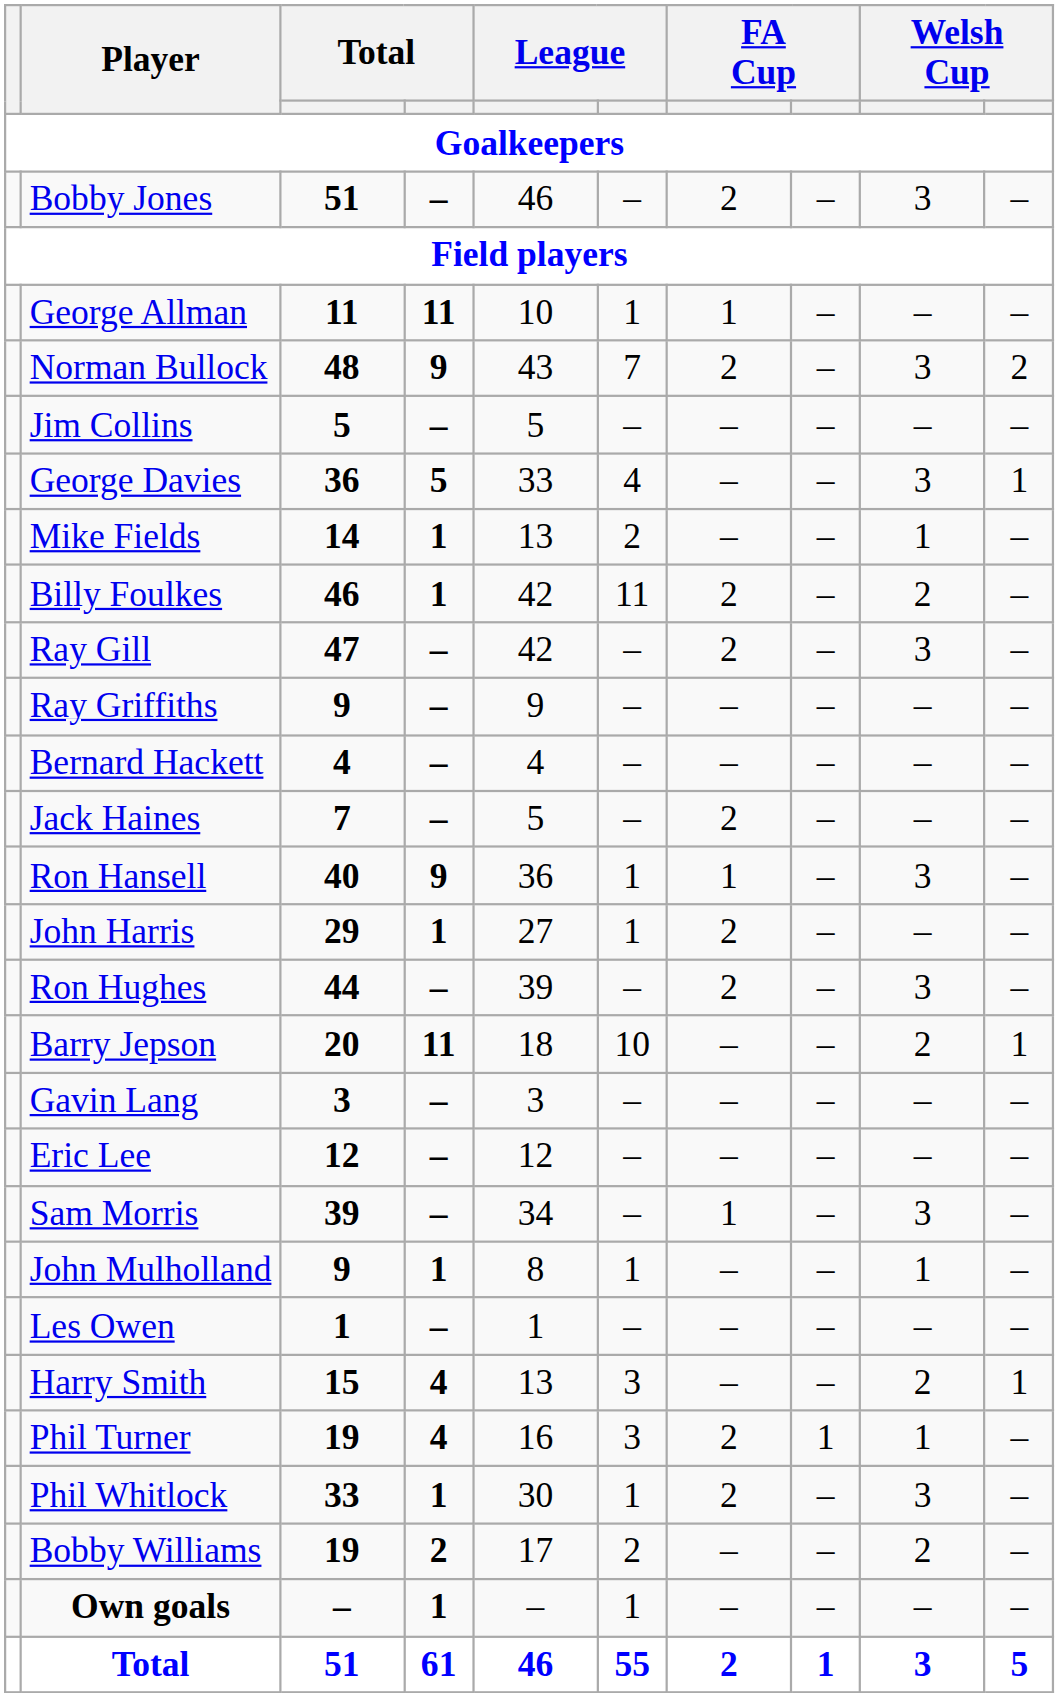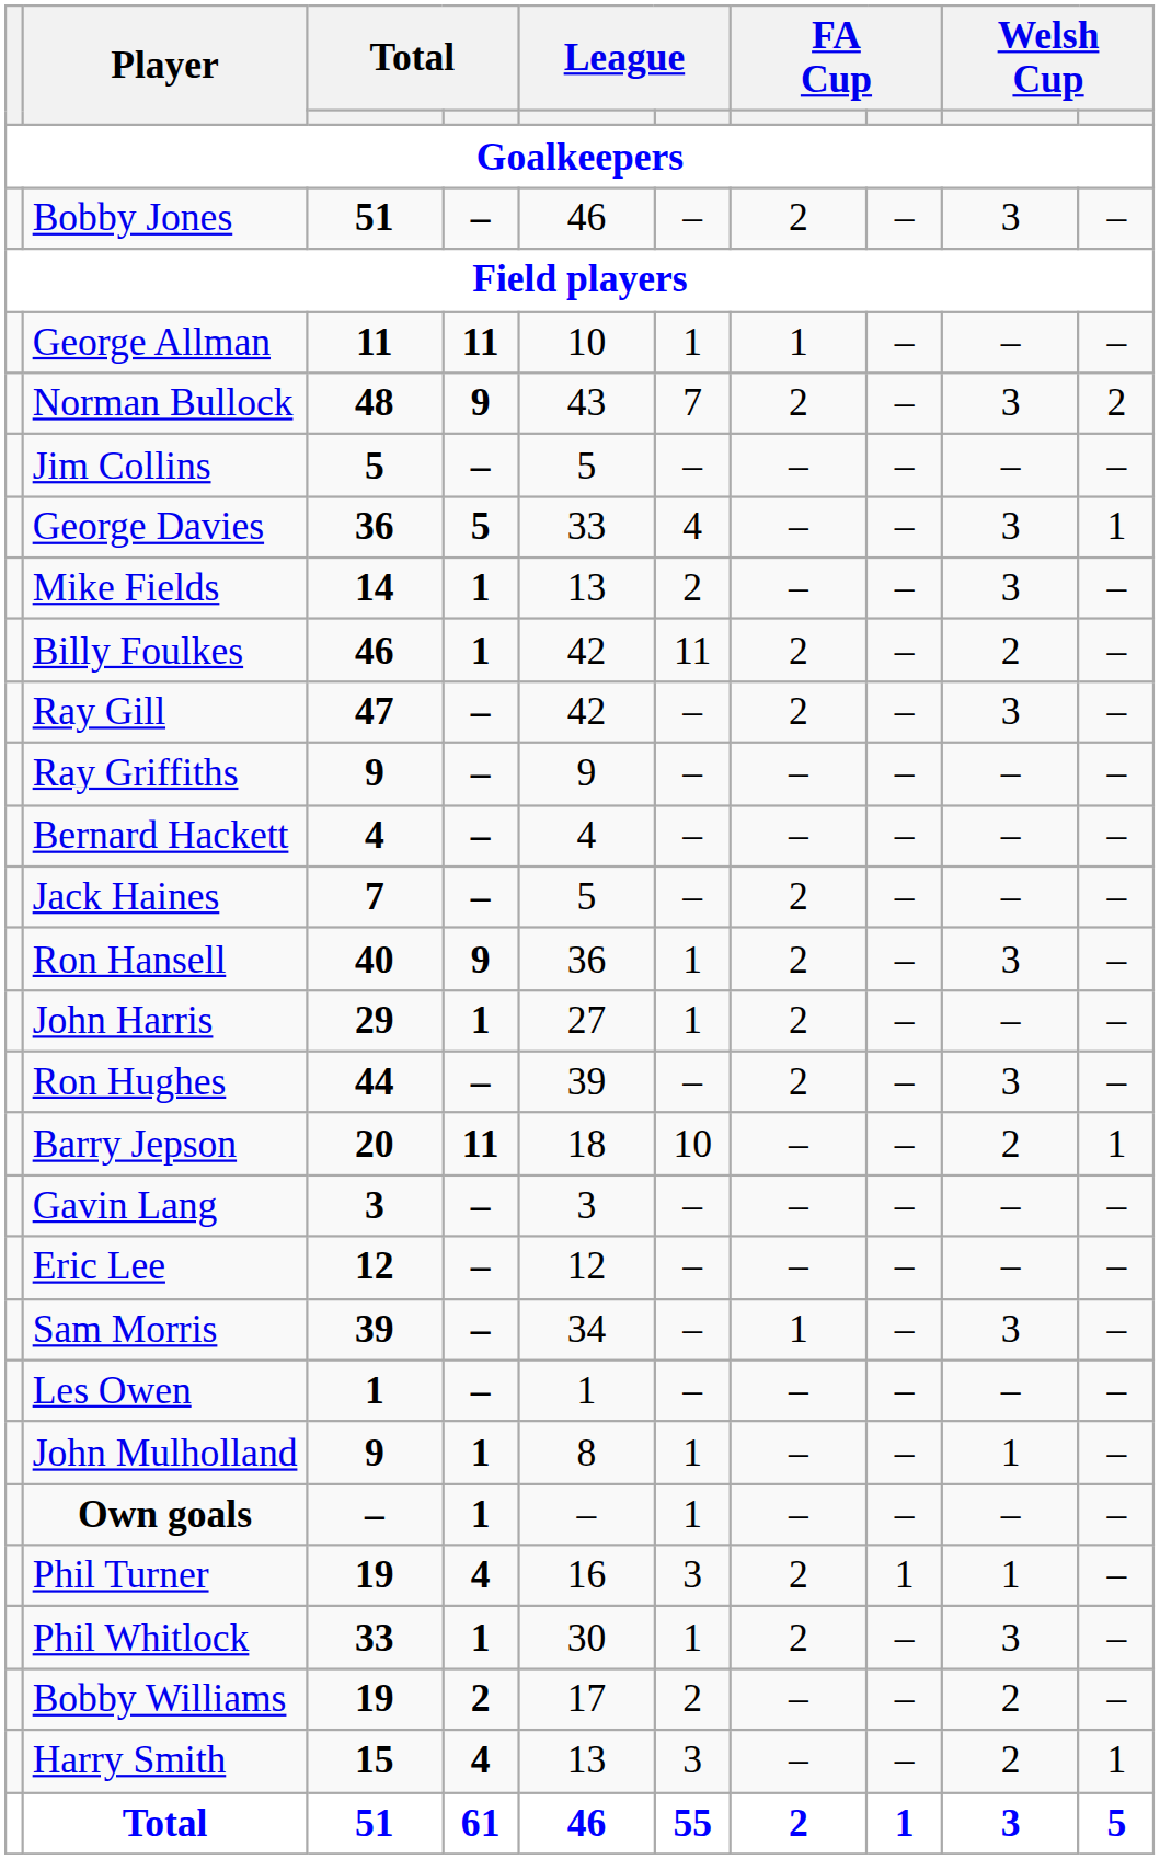Mike Fields | column 9: 1 -> 3
Ron Hansell | column 7: 1 -> 2
rows swapped: John Mulholland <-> Les Owen
rows swapped: Harry Smith <-> Own goals
